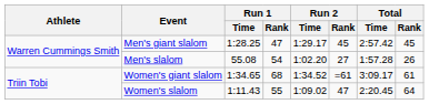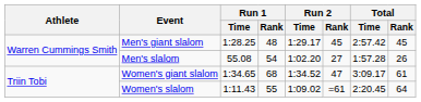Men's giant slalom | Run 1 / Rank: 47 -> 48
Women's giant slalom | Run 2 / Rank: =61 -> 47
Women's slalom | Run 2 / Rank: 47 -> =61
